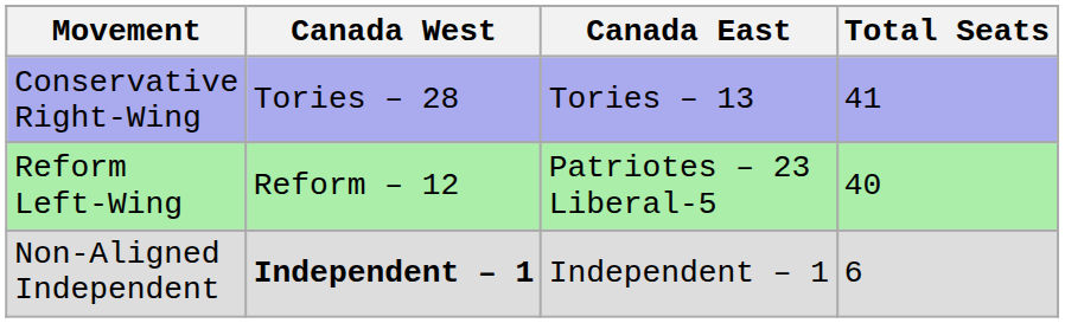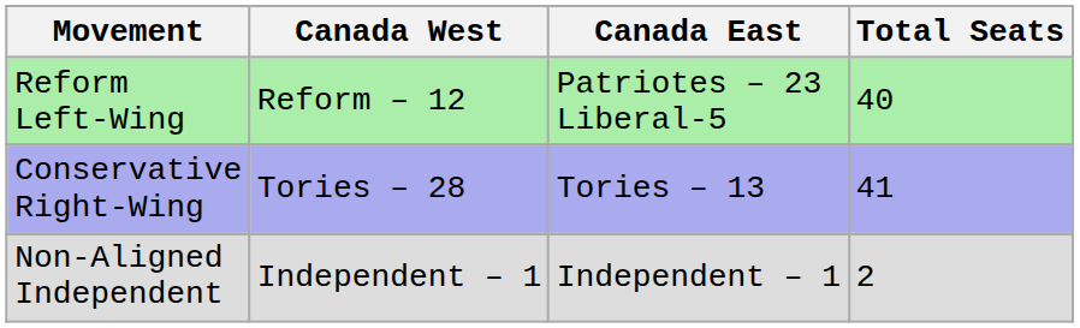rows swapped: Conservative Right-Wing <-> Reform Left-Wing
Non-Aligned Independent | Canada West: bold -> normal
Non-Aligned Independent | Total Seats: 6 -> 2
